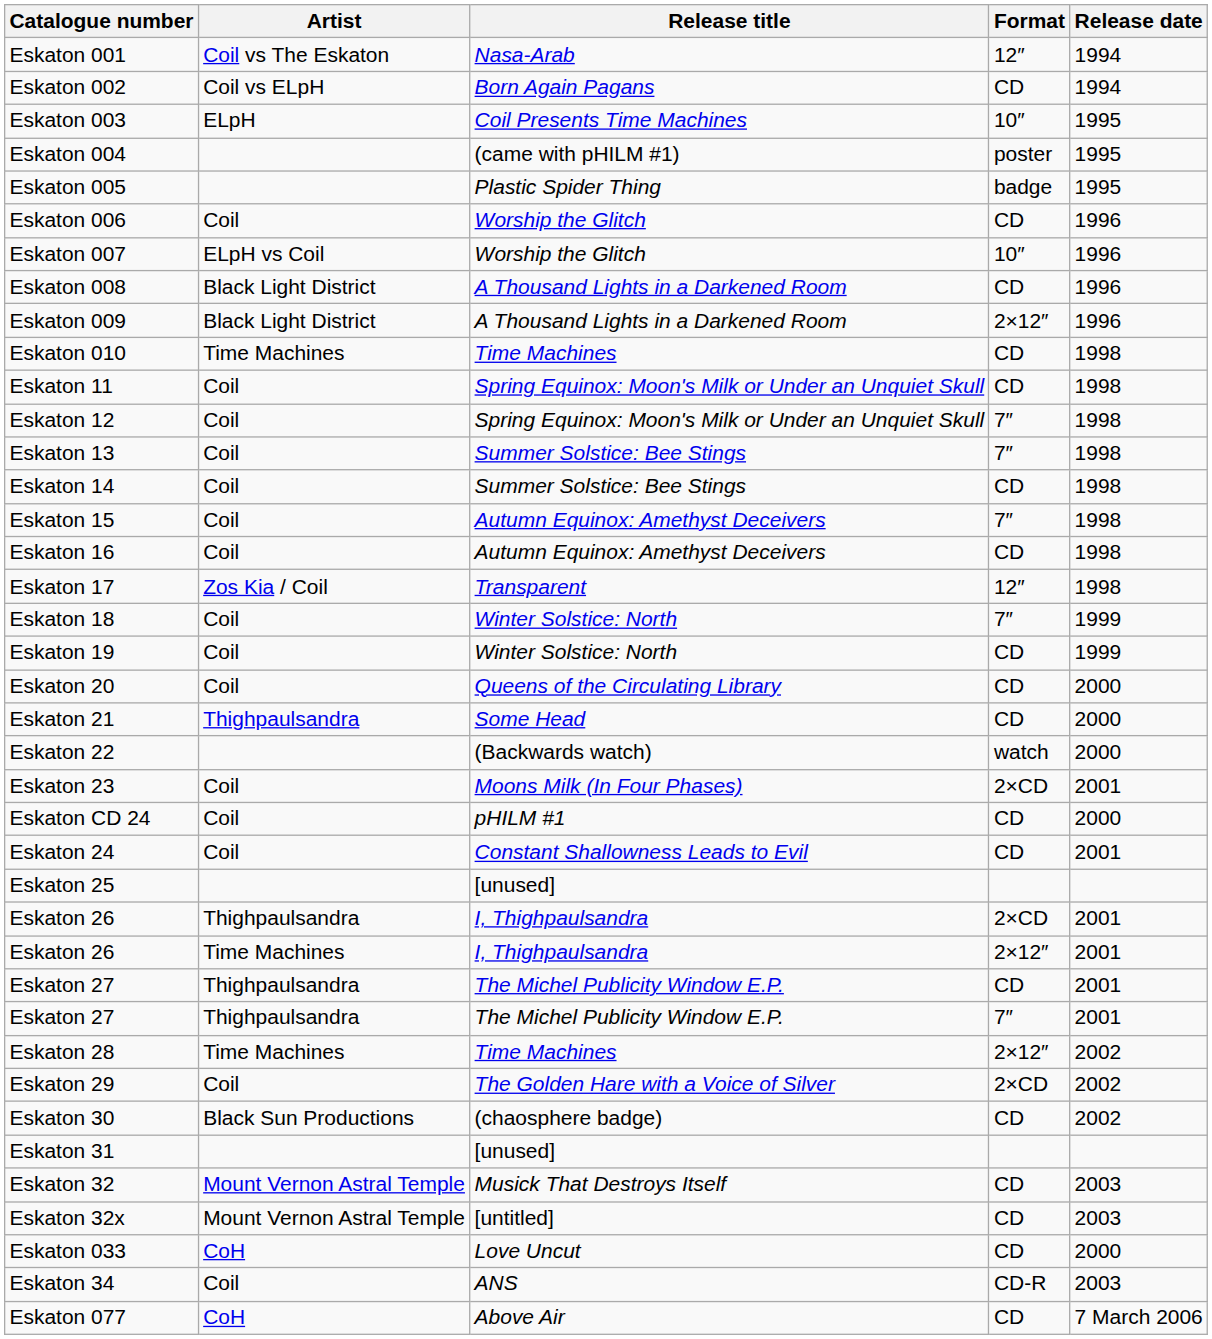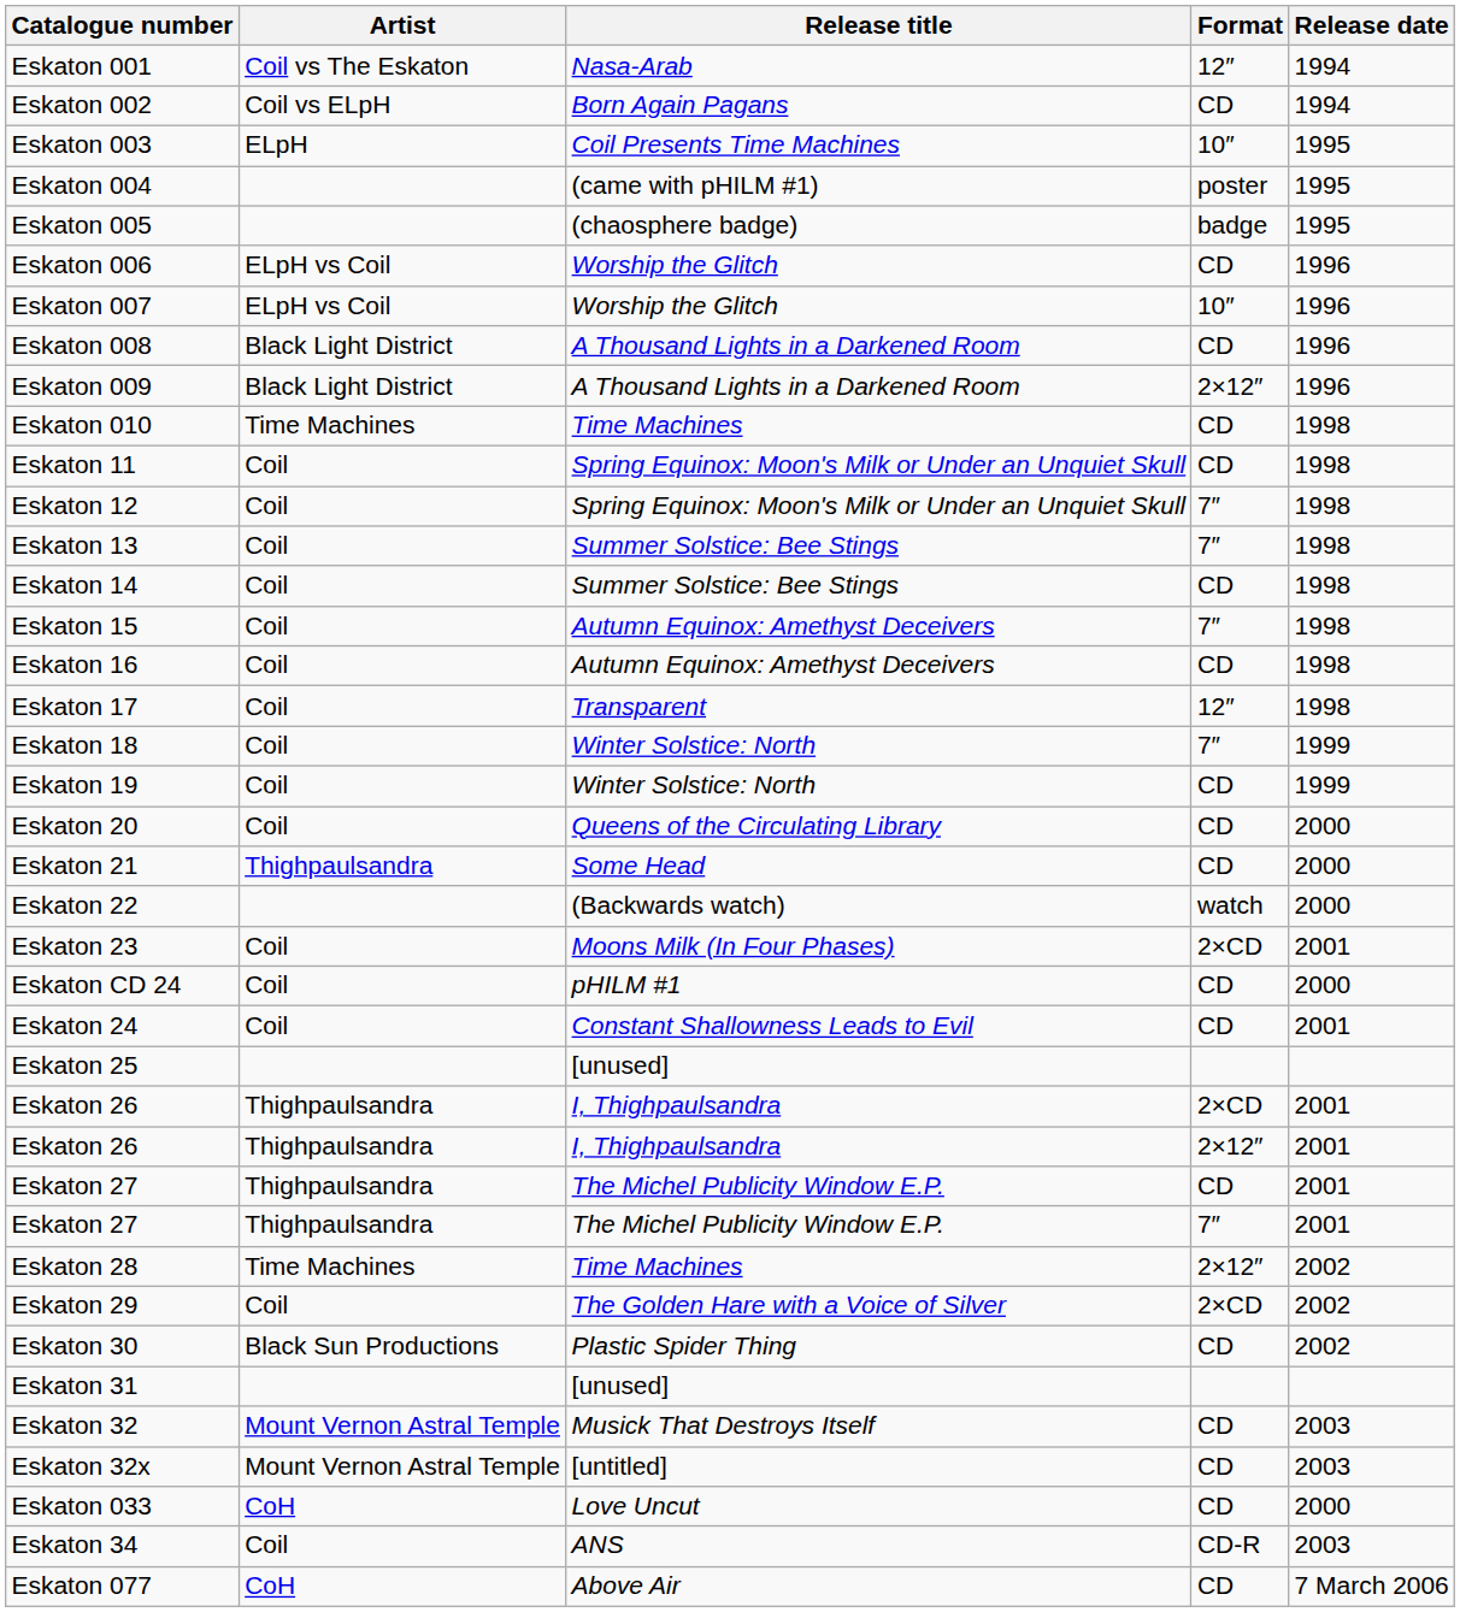Eskaton 005 | Release title: Plastic Spider Thing -> (chaosphere badge)
Eskaton 006 | Artist: Coil -> ELpH vs Coil
Eskaton 17 | Artist: Zos Kia / Coil -> Coil
Eskaton 26 / 2×12″ | Artist: Time Machines -> Thighpaulsandra
Eskaton 30 | Release title: (chaosphere badge) -> Plastic Spider Thing
